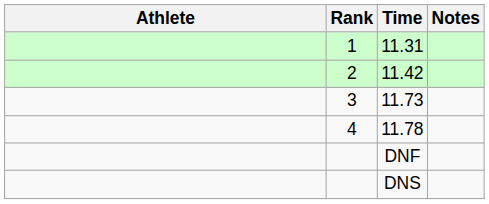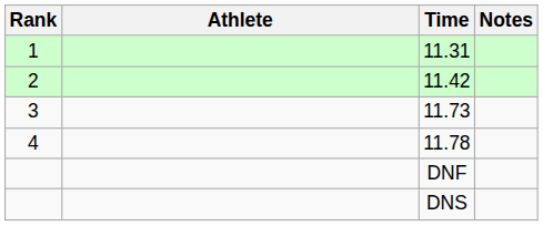columns swapped: Rank <-> Athlete
